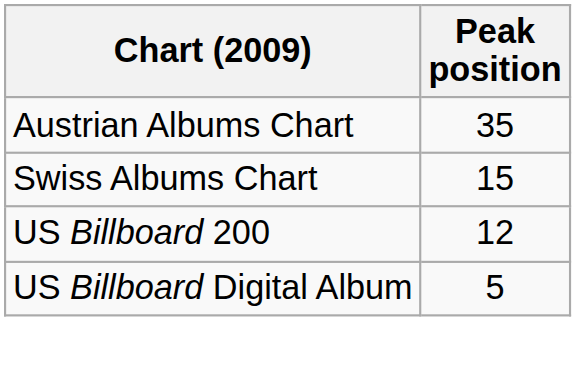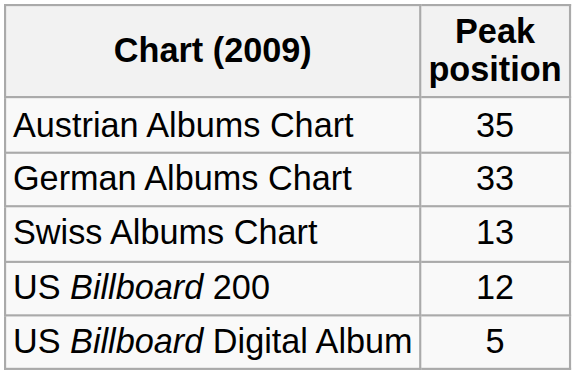+ row: German Albums Chart | 33
Swiss Albums Chart | Peak position: 15 -> 13
